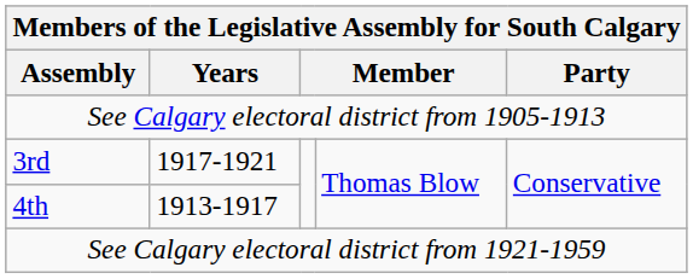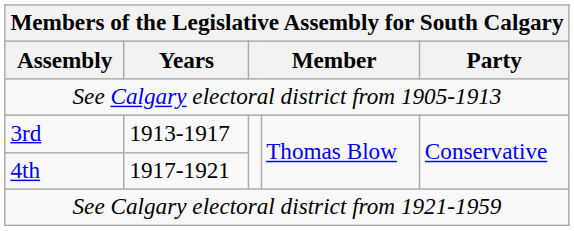3rd | Years: 1917-1921 -> 1913-1917
4th | Years: 1913-1917 -> 1917-1921
